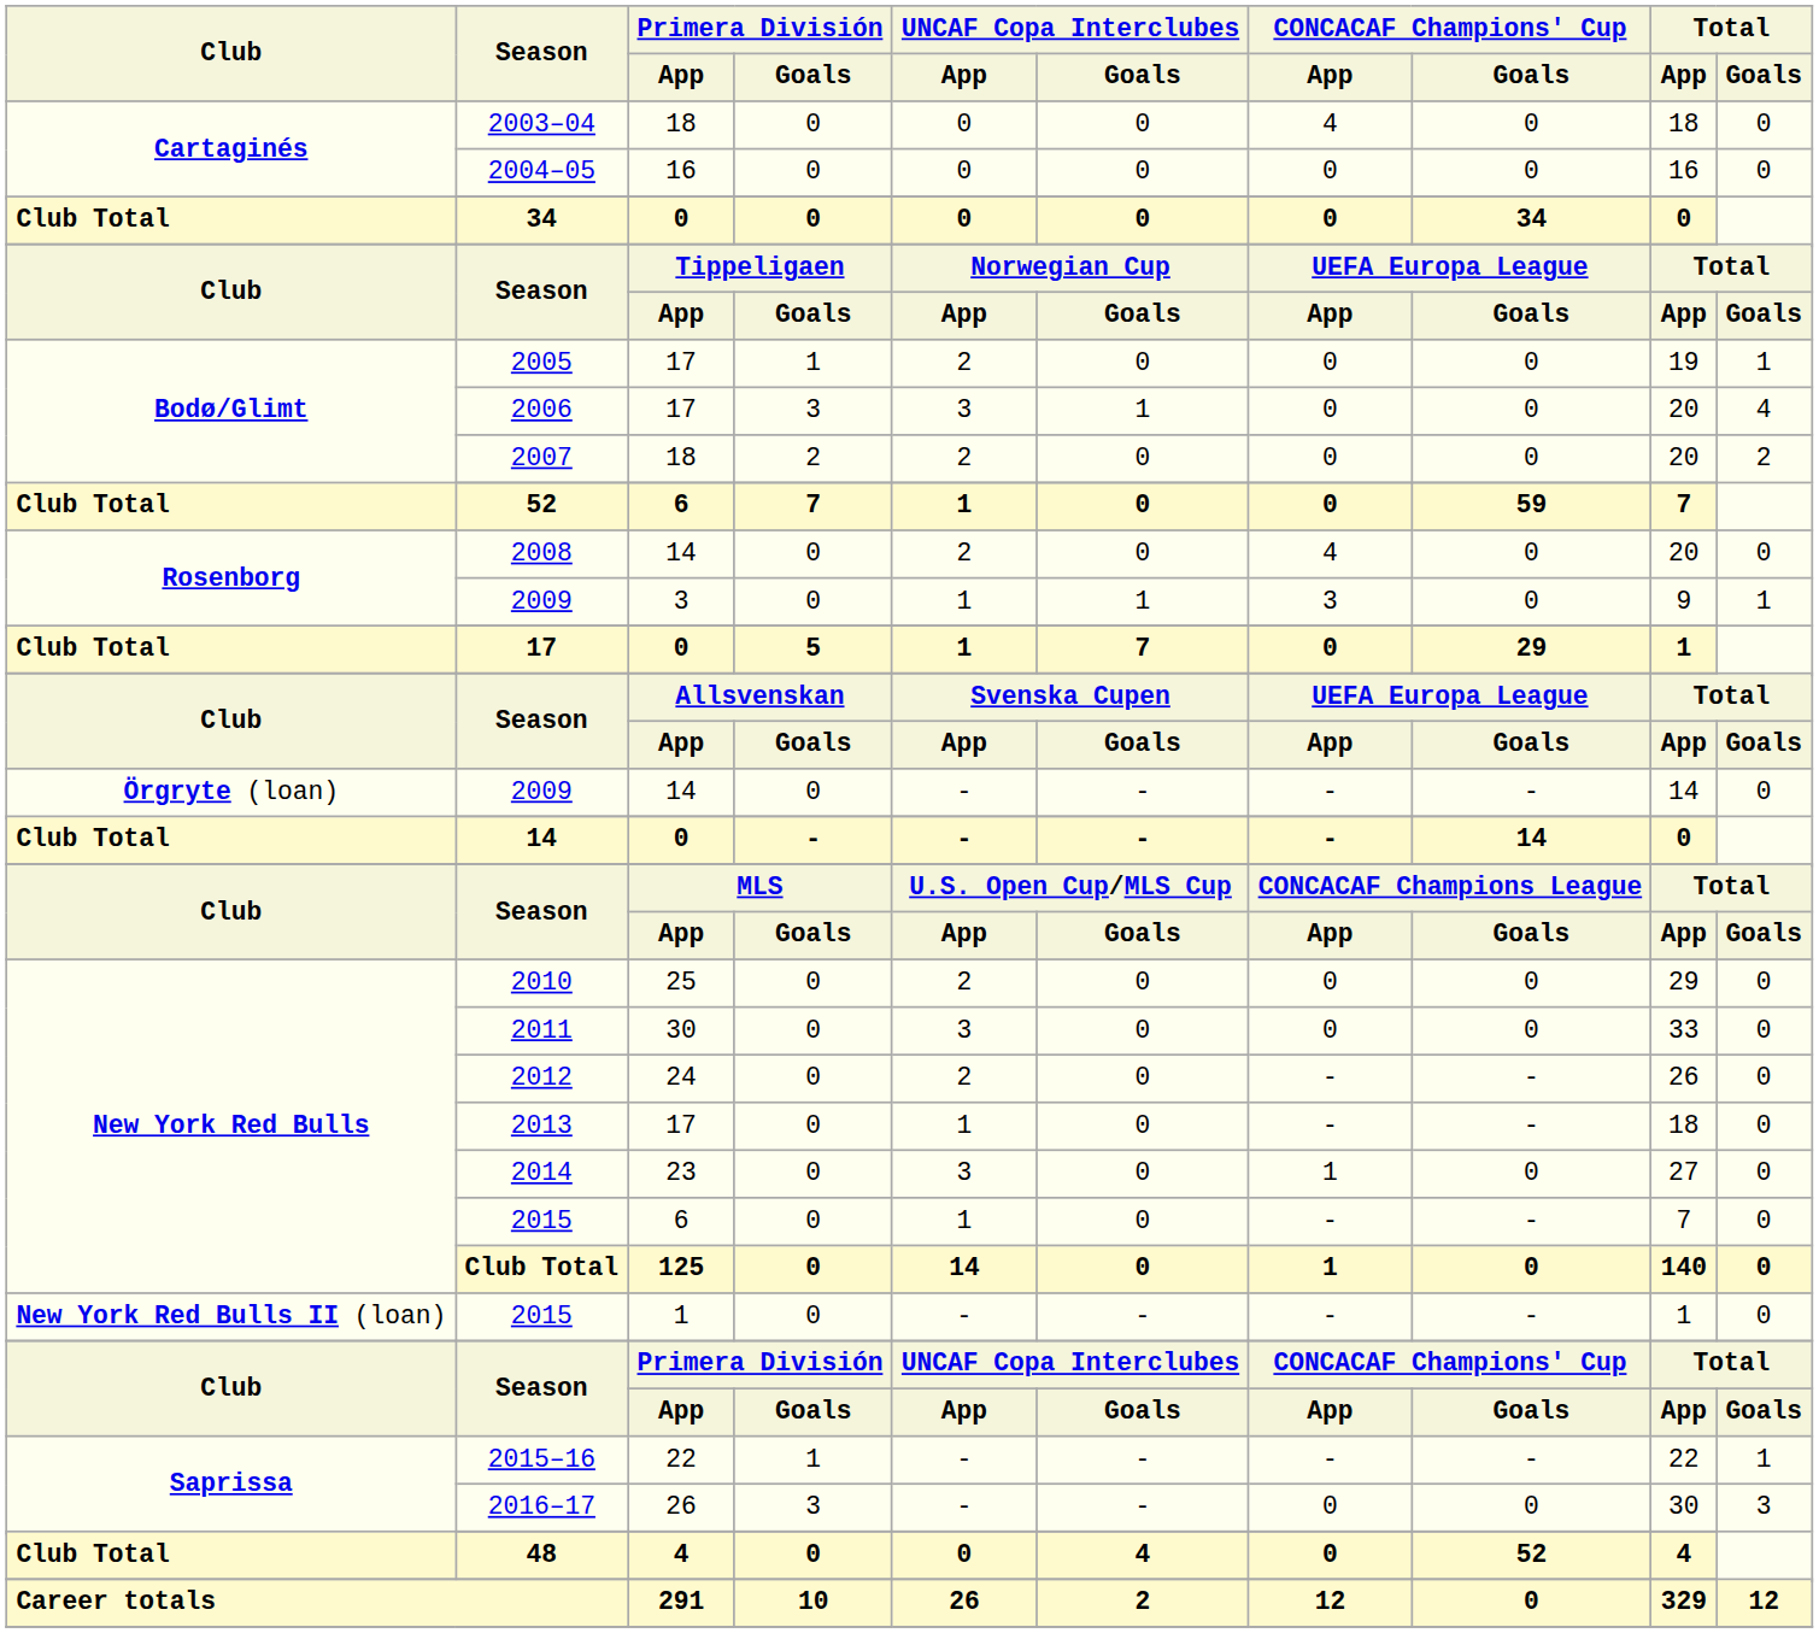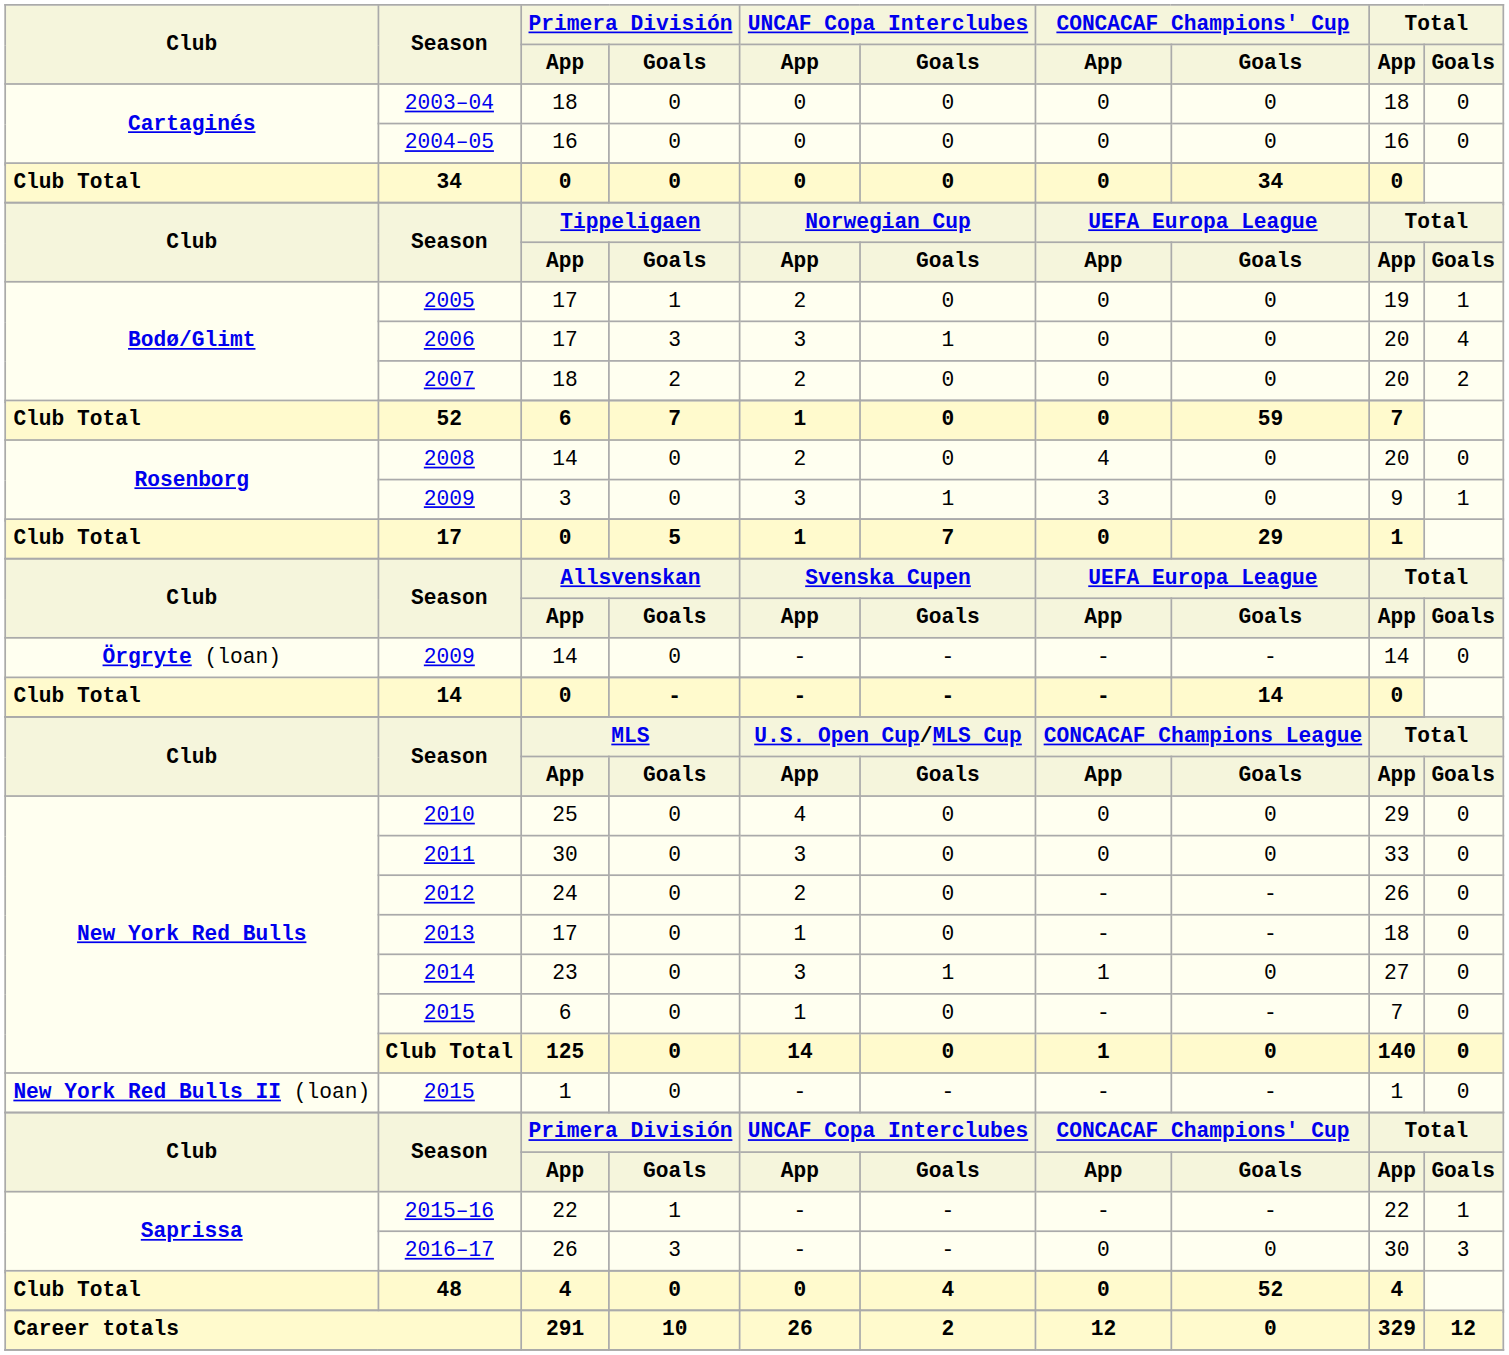2003–04 | CONCACAF Champions' Cup / App: 4 -> 0
2009 / 3 | UNCAF Copa Interclubes / App: 1 -> 3
2010 | UNCAF Copa Interclubes / App: 2 -> 4
2014 | UNCAF Copa Interclubes / Goals: 0 -> 1
